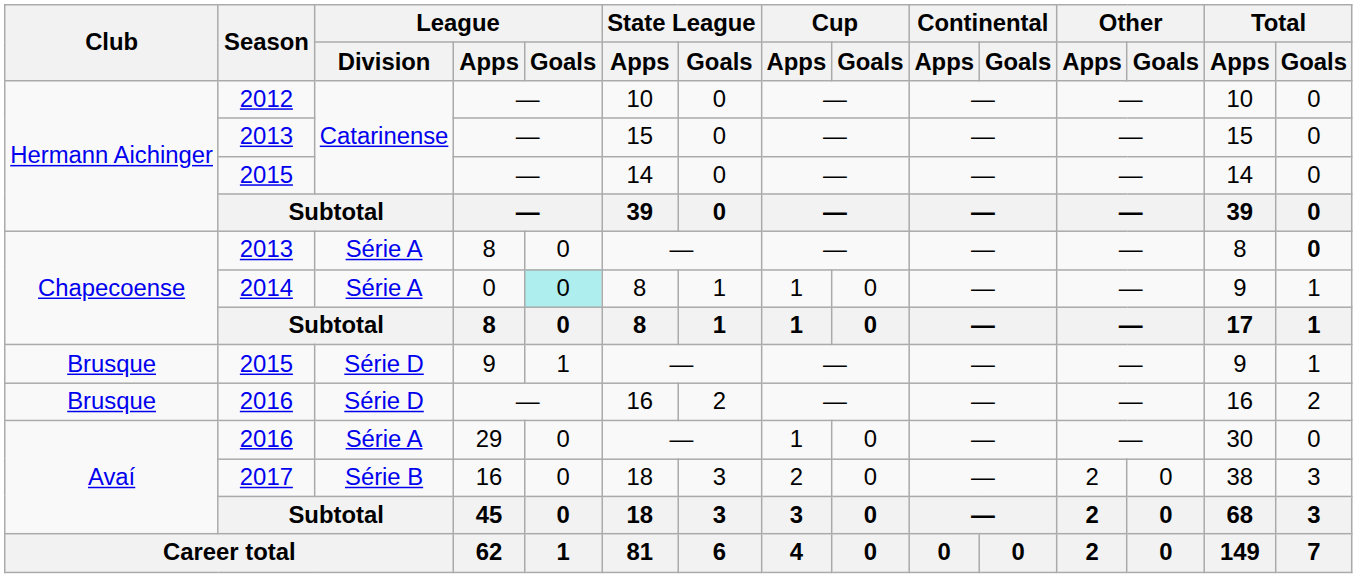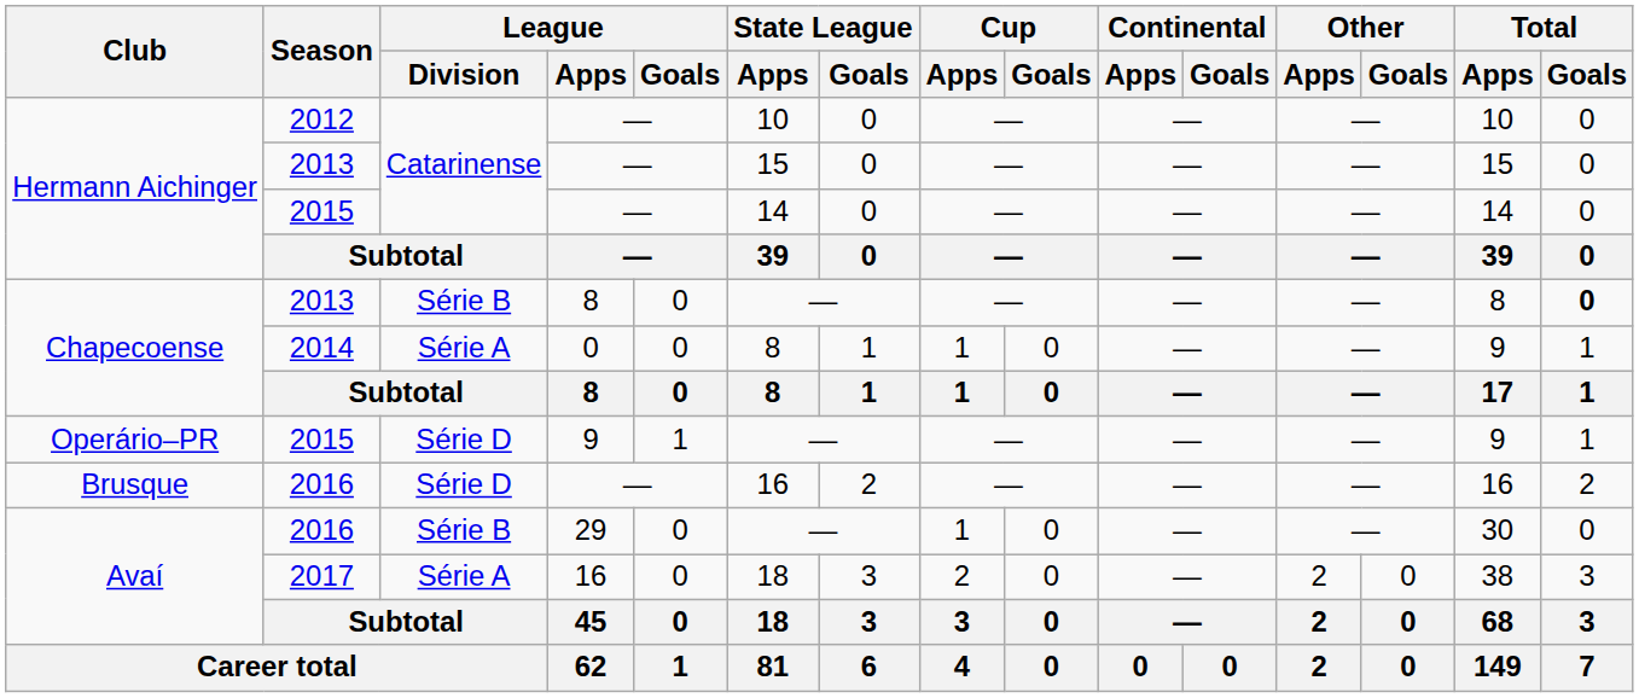2013 / 8 | League / Division: Série A -> Série B
2014 | League / Goals: paleturquoise background -> no background
2015 / 9 | Club: Brusque -> Operário–PR
2016 / 29 | League / Division: Série A -> Série B
2017 | League / Division: Série B -> Série A
